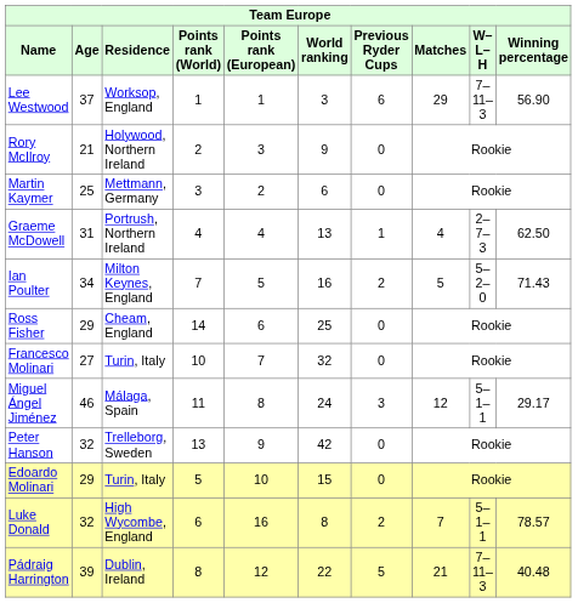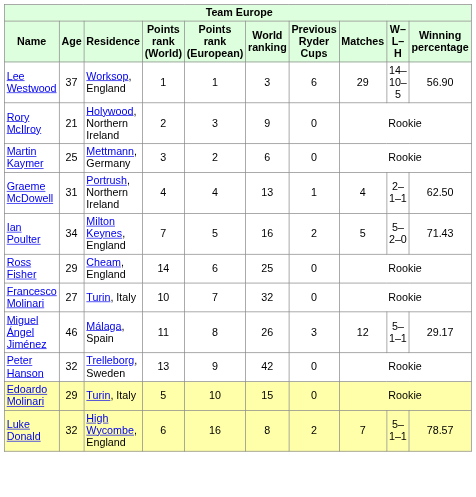Lee Westwood | W–L–H: 7–11–3 -> 14–10–5
Graeme McDowell | W–L–H: 2–7–3 -> 2–1–1
Miguel Ángel Jiménez | World ranking: 24 -> 26
- row: Pádraig Harrington | 39 | Dublin, Ireland | 8 | 12 | 22 | 5 | 21 | 7–11–3 | 40.48
